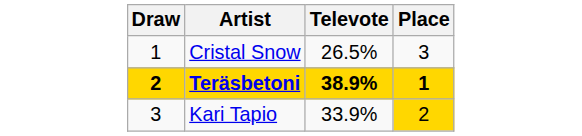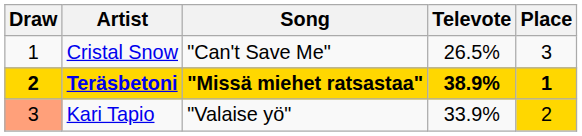+ column: Song | "Can't Save Me" | "Missä miehet ratsastaa" | "Valaise yö"
Kari Tapio | Draw: no background -> lightsalmon background
